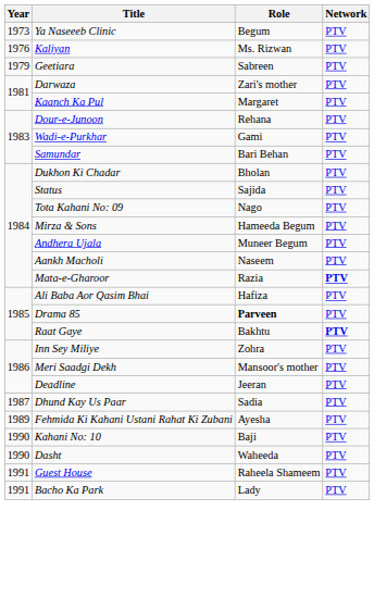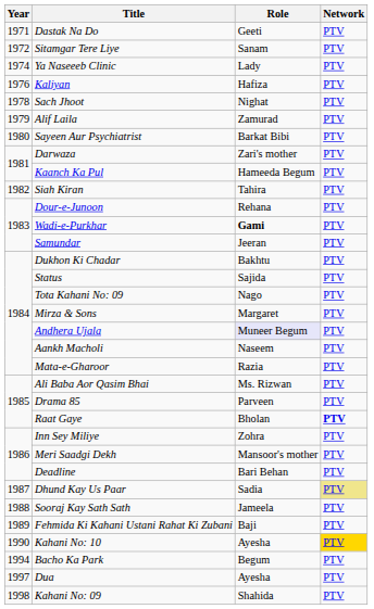+ row: 1971 | Dastak Na Do | Geeti | PTV
+ row: 1972 | Sitamgar Tere Liye | Sanam | PTV
Ya Naseeeb Clinic | Year: 1973 -> 1974
Ya Naseeeb Clinic | Role: Begum -> Lady
Kaliyan | Role: Ms. Rizwan -> Hafiza
+ row: 1978 | Sach Jhoot | Nighat | PTV
+ row: 1979 | Alif Laila | Zamurad | PTV
- row: 1979 | Geetiara | Sabreen | PTV
+ row: 1980 | Sayeen Aur Psychiatrist | Barkat Bibi | PTV
Kaanch Ka Pul | Role: Margaret -> Hameeda Begum
+ row: 1982 | Siah Kiran | Tahira | PTV
Wadi-e-Purkhar | Role: normal -> bold
Samundar | Role: Bari Behan -> Jeeran
Dukhon Ki Chadar | Role: Bholan -> Bakhtu
Mirza & Sons | Role: Hameeda Begum -> Margaret
Andhera Ujala | Role: no background -> lavender background
Mata-e-Gharoor | Network: bold -> normal
Ali Baba Aor Qasim Bhai | Role: Hafiza -> Ms. Rizwan
Drama 85 | Role: bold -> normal
Raat Gaye | Role: Bakhtu -> Bholan
Deadline | Role: Jeeran -> Bari Behan
Dhund Kay Us Paar | Network: no background -> khaki background
+ row: 1988 | Sooraj Kay Sath Sath | Jameela | PTV
Fehmida Ki Kahani Ustani Rahat Ki Zubani | Role: Ayesha -> Baji
Kahani No: 10 | Role: Baji -> Ayesha
Kahani No: 10 | Network: no background -> gold background
- row: 1990 | Dasht | Waheeda | PTV
- row: 1991 | Guest House | Raheela Shameem | PTV
Bacho Ka Park | Year: 1991 -> 1994
Bacho Ka Park | Role: Lady -> Begum
+ row: 1997 | Dua | Ayesha | PTV
+ row: 1998 | Kahani No: 09 | Shahida | PTV
